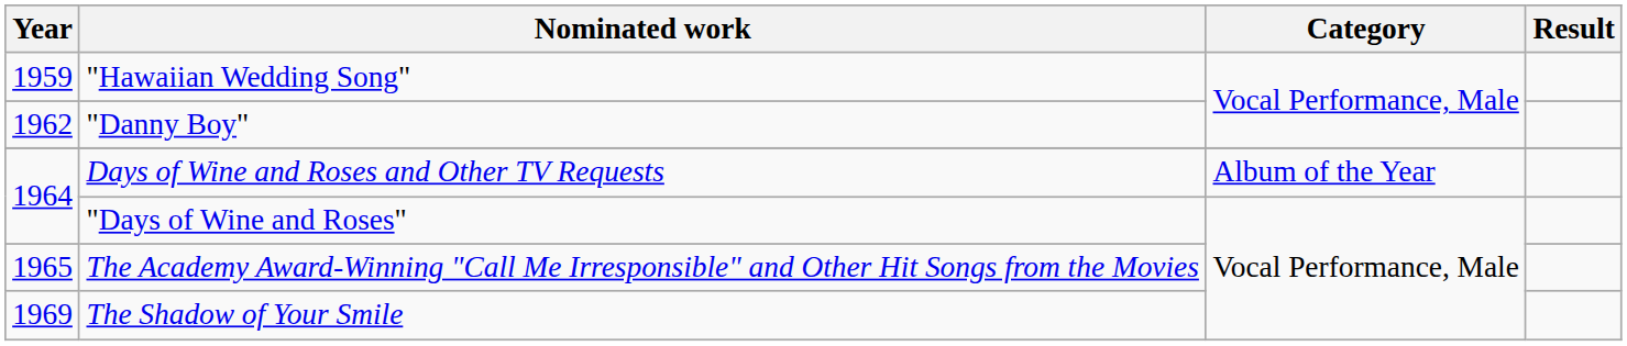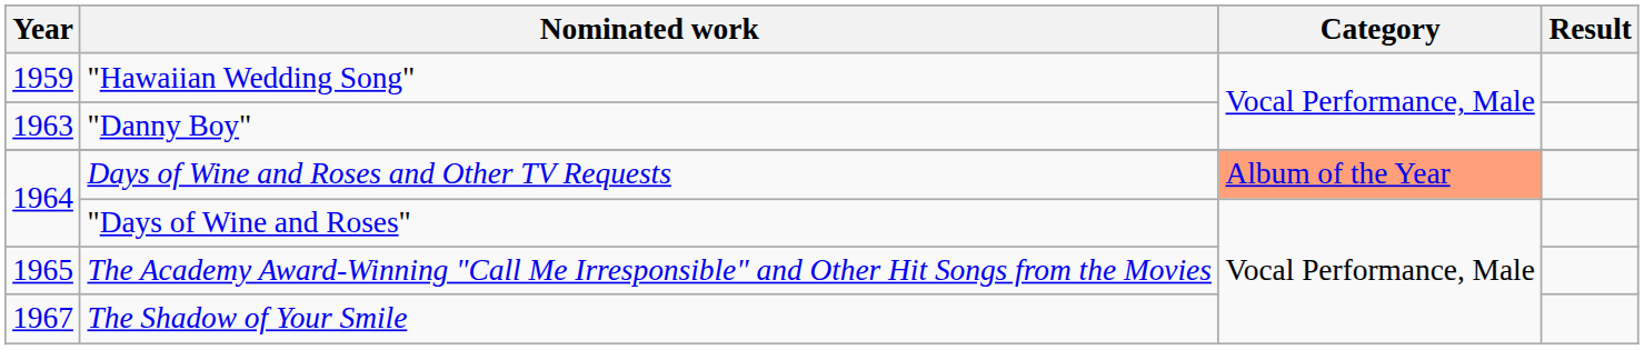"Danny Boy" | Year: 1962 -> 1963
Days of Wine and Roses and Other TV Requests | Category: no background -> lightsalmon background
The Shadow of Your Smile | Year: 1969 -> 1967
